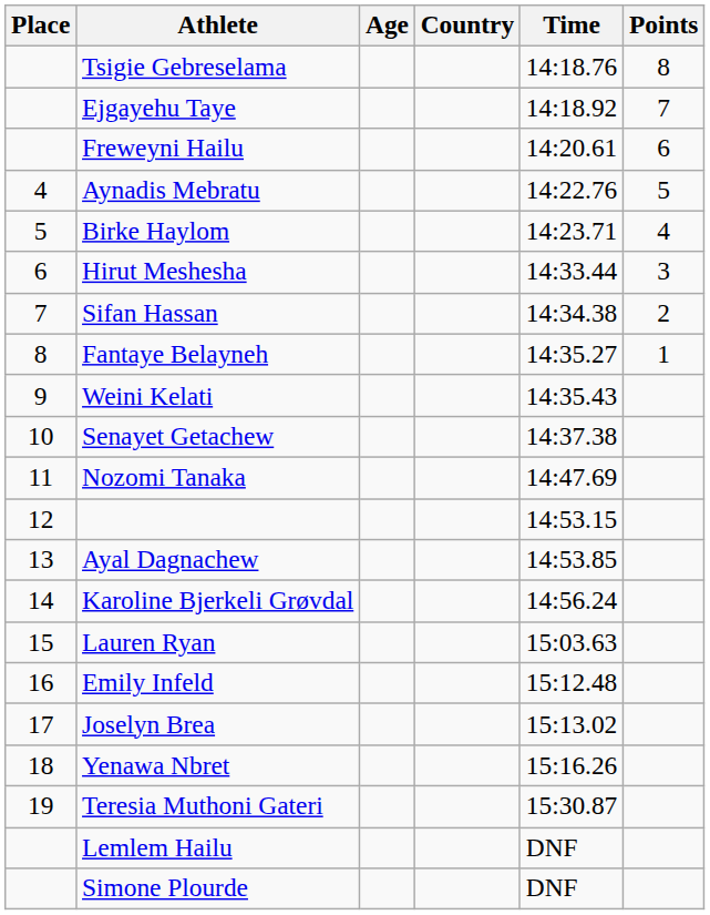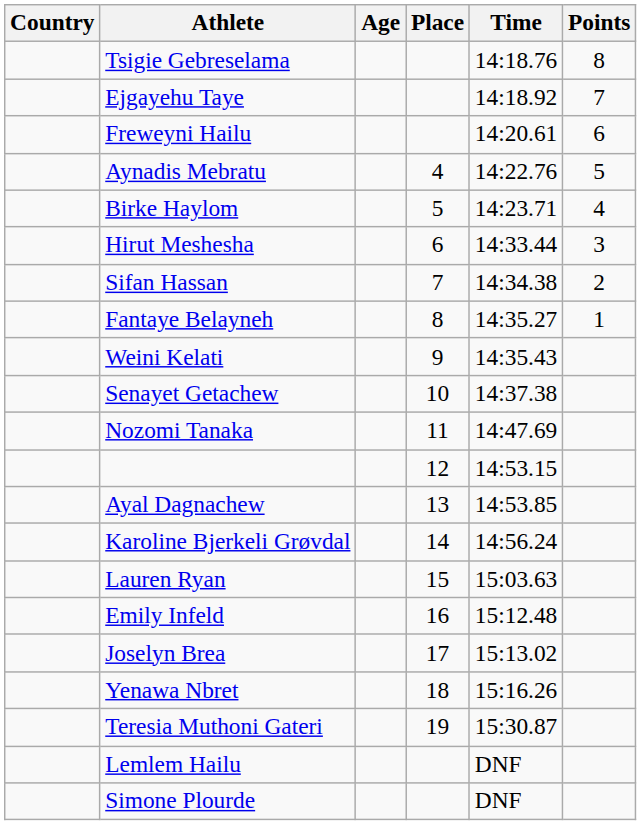columns swapped: Place <-> Country
